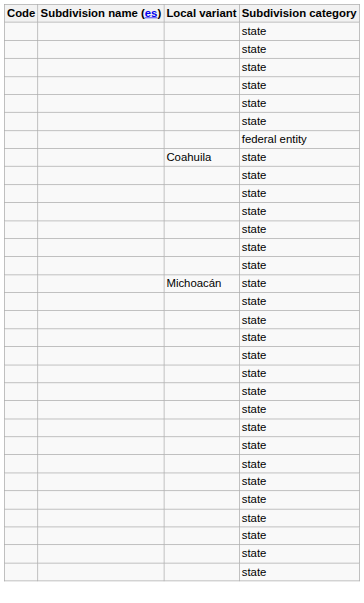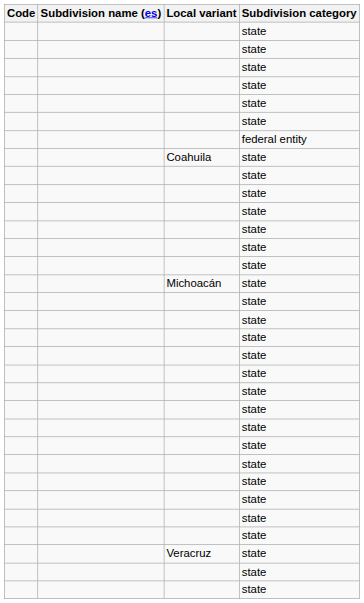+ row: Veracruz | state
